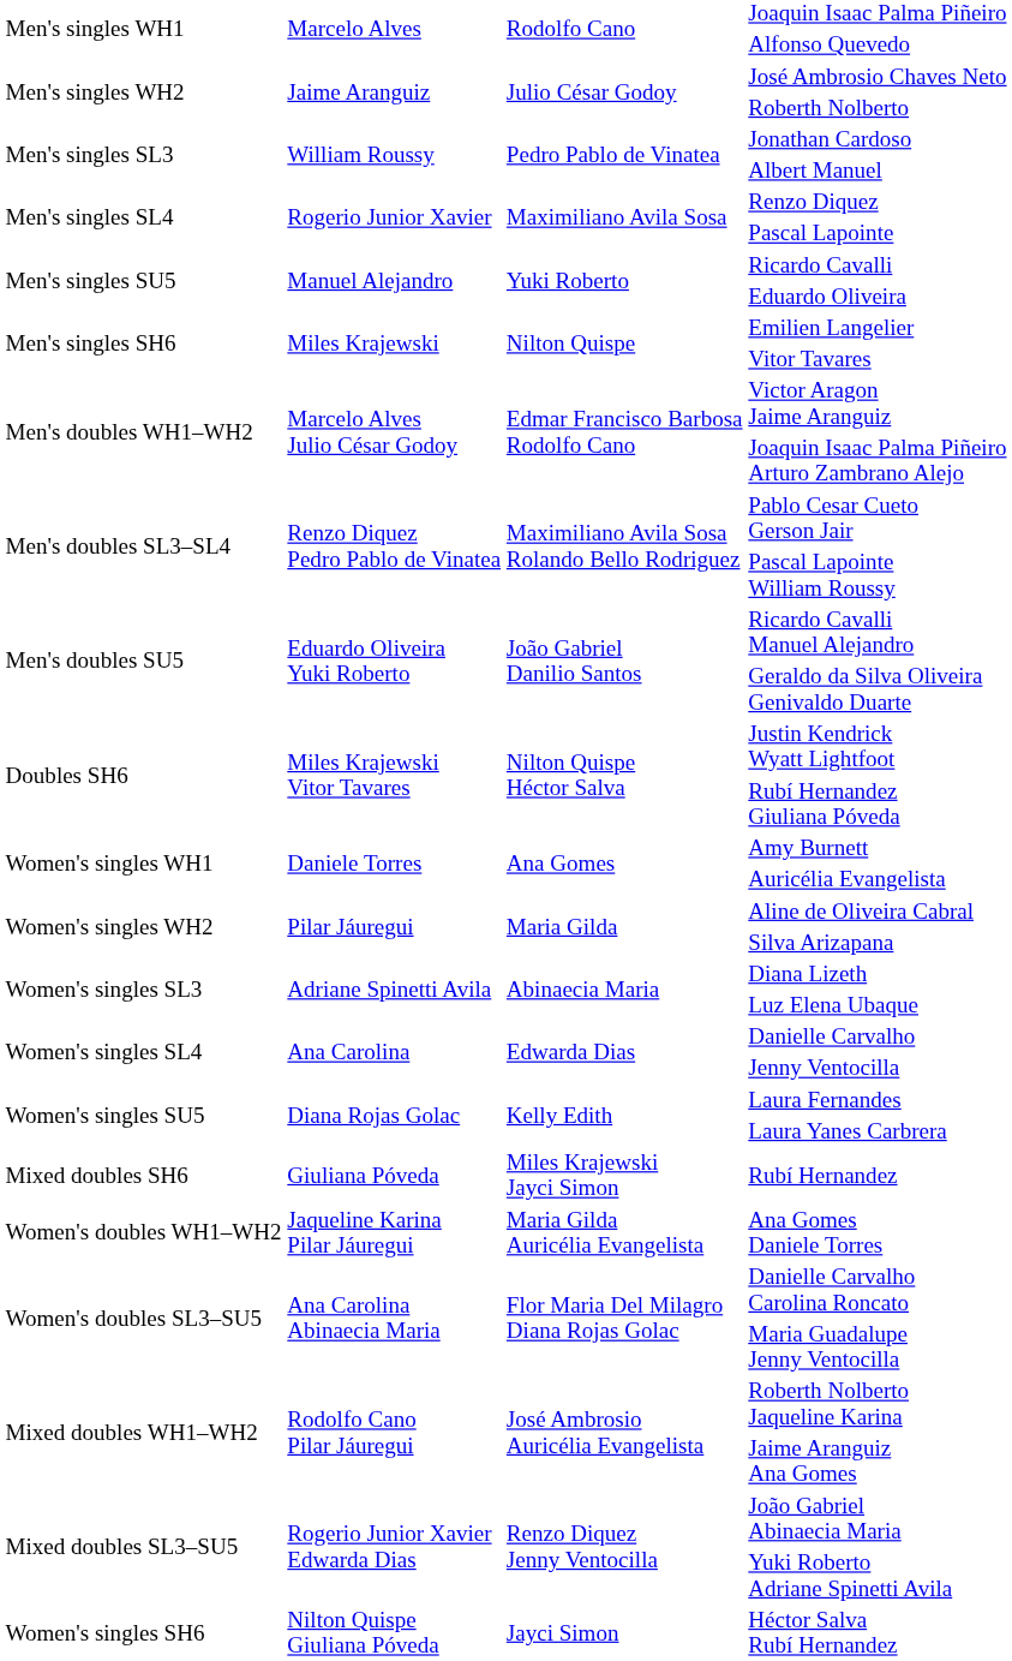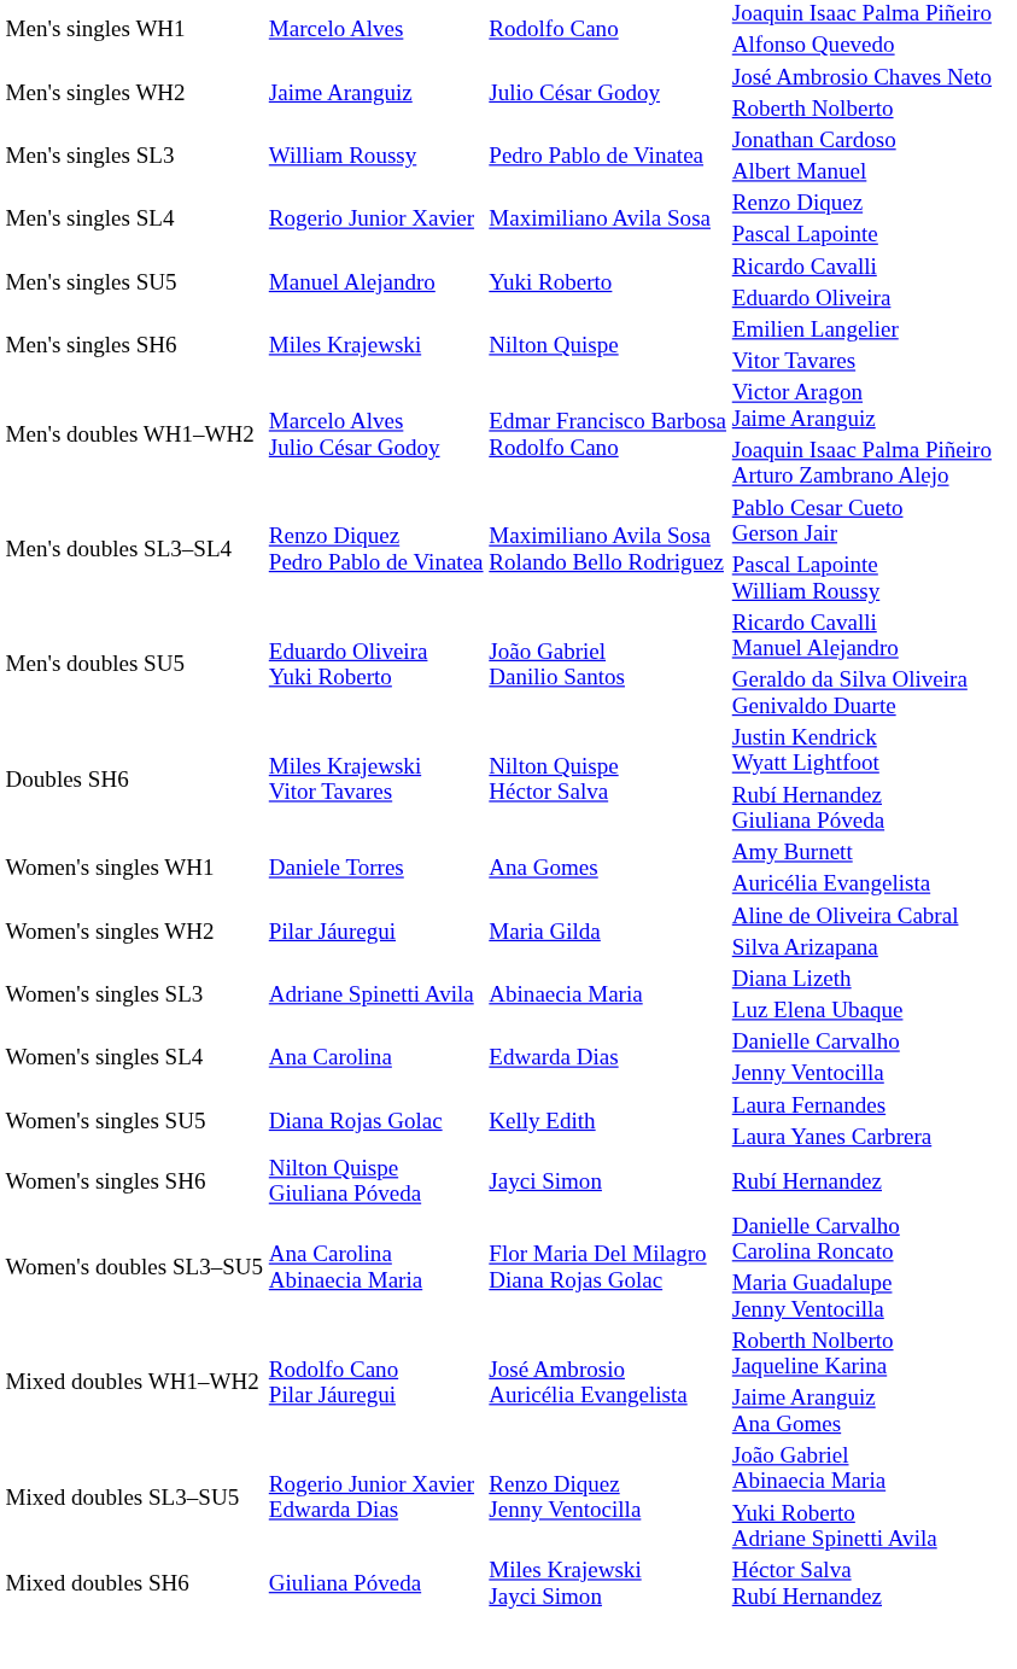Rubí Hernandez | column 1: Mixed doubles SH6 -> Women's singles SH6
Rubí Hernandez | column 2: Giuliana Póveda -> Nilton Quispe Giuliana Póveda
Rubí Hernandez | column 3: Miles Krajewski Jayci Simon -> Jayci Simon
- row: Women's doubles WH1–WH2 | Jaqueline Karina Pilar Jáuregui | Maria Gilda Auricélia Evangelista | Ana Gomes Daniele Torres
Héctor Salva Rubí Hernandez | column 1: Women's singles SH6 -> Mixed doubles SH6
Héctor Salva Rubí Hernandez | column 2: Nilton Quispe Giuliana Póveda -> Giuliana Póveda
Héctor Salva Rubí Hernandez | column 3: Jayci Simon -> Miles Krajewski Jayci Simon
